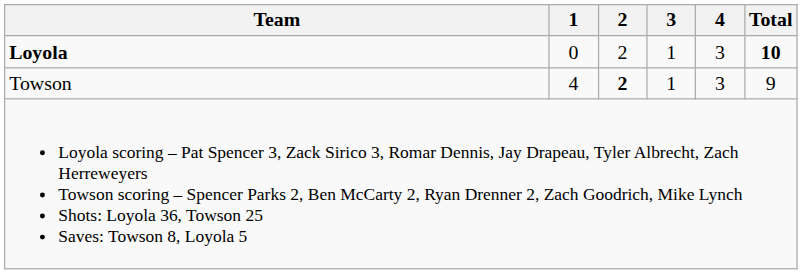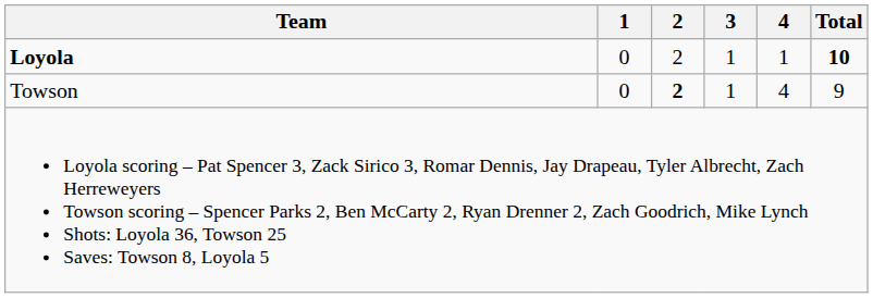Loyola | 4: 3 -> 1
Towson | 1: 4 -> 0
Towson | 4: 3 -> 4
